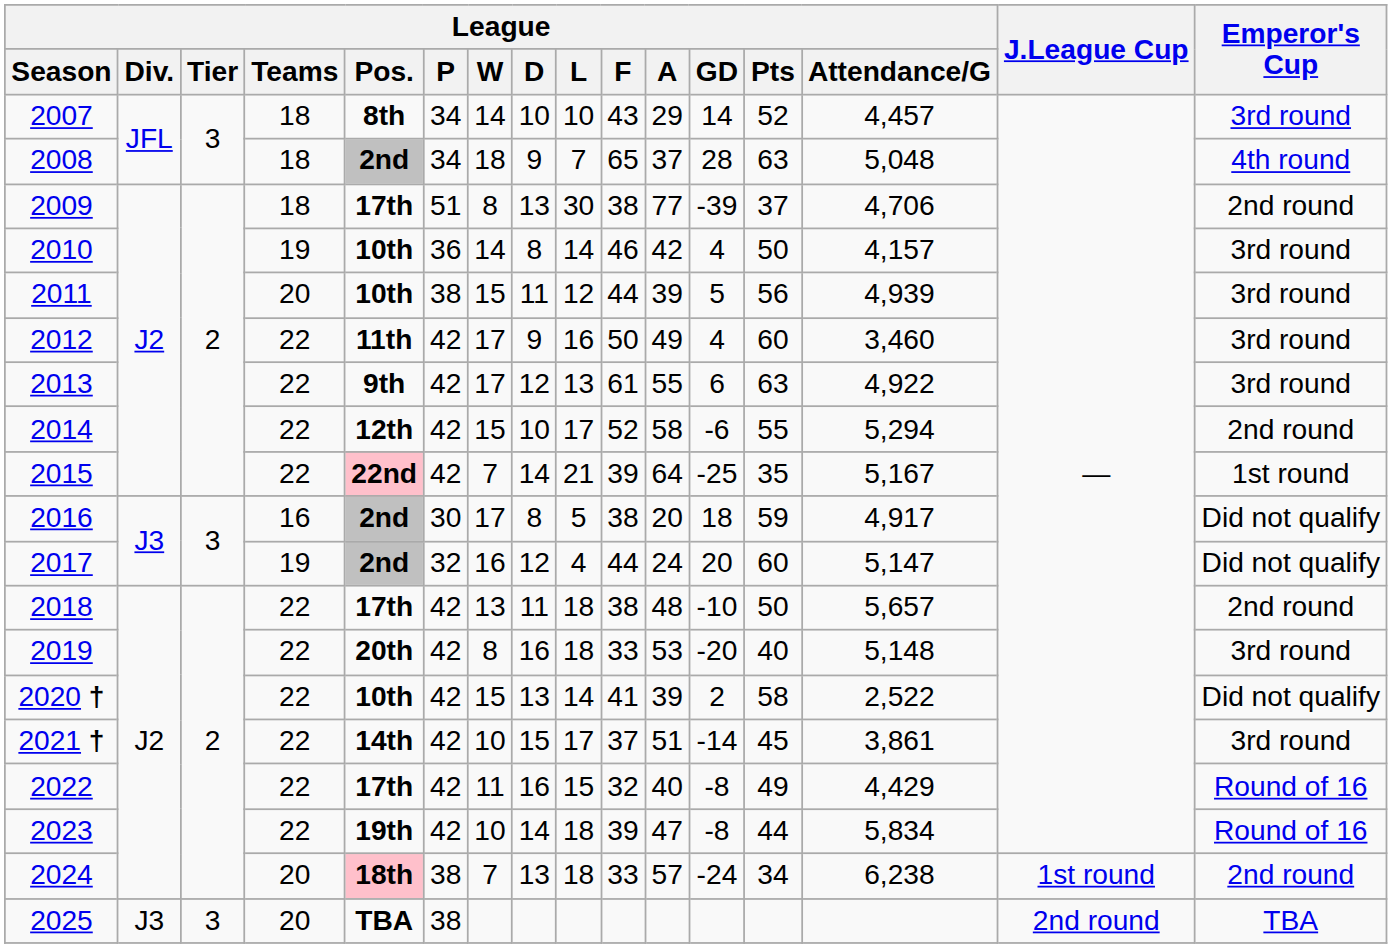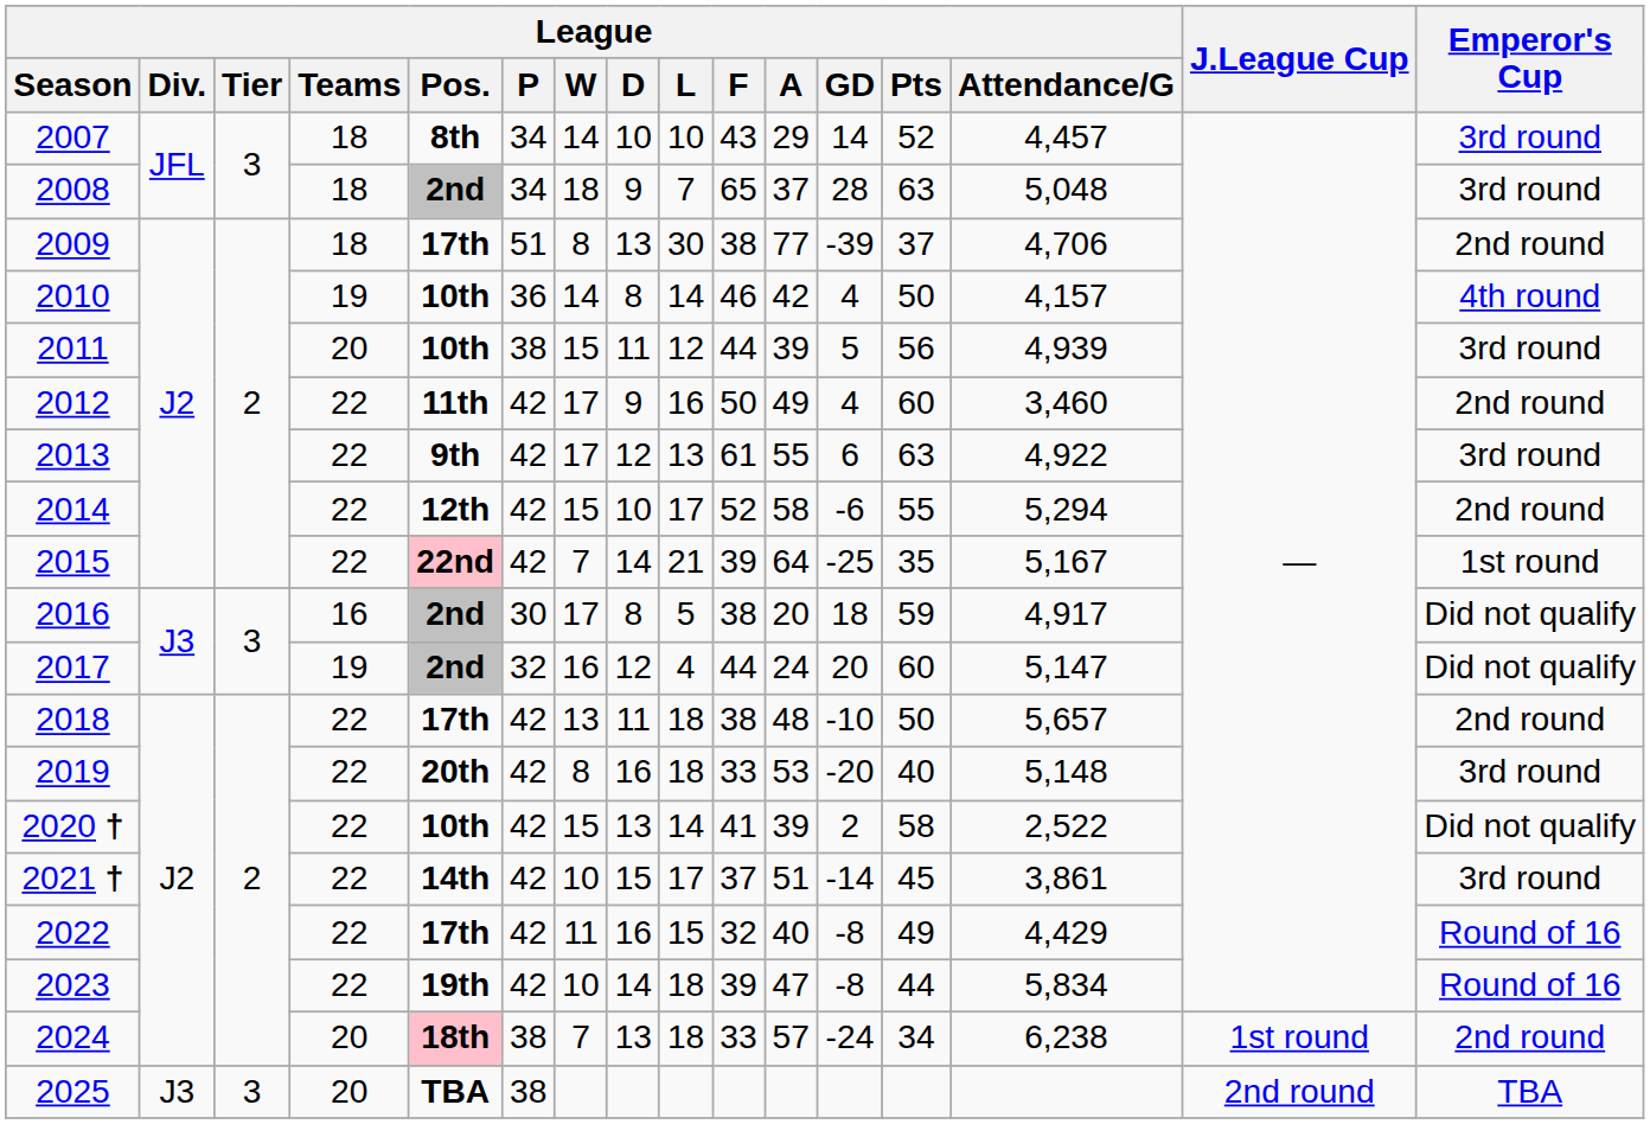2008 | Emperor's Cup: 4th round -> 3rd round
2010 | Emperor's Cup: 3rd round -> 4th round
2012 | Emperor's Cup: 3rd round -> 2nd round
